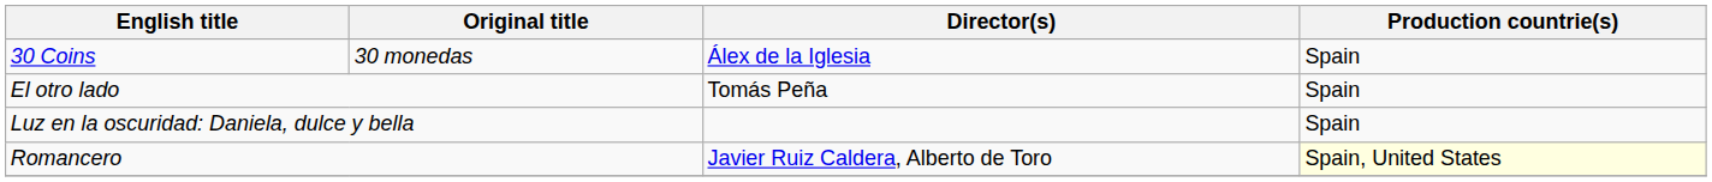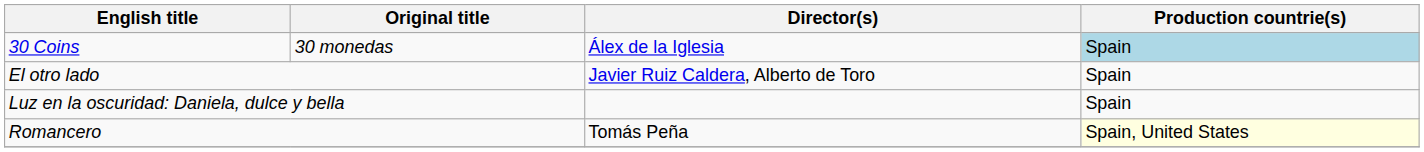30 Coins | Production countrie(s): no background -> lightblue background
El otro lado | Director(s): Tomás Peña -> Javier Ruiz Caldera, Alberto de Toro
Romancero | Director(s): Javier Ruiz Caldera, Alberto de Toro -> Tomás Peña
